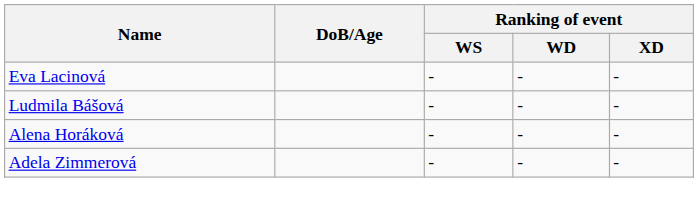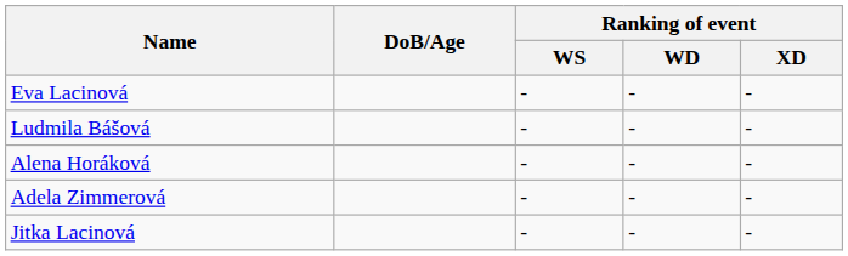+ row: Jitka Lacinová | - | - | -
